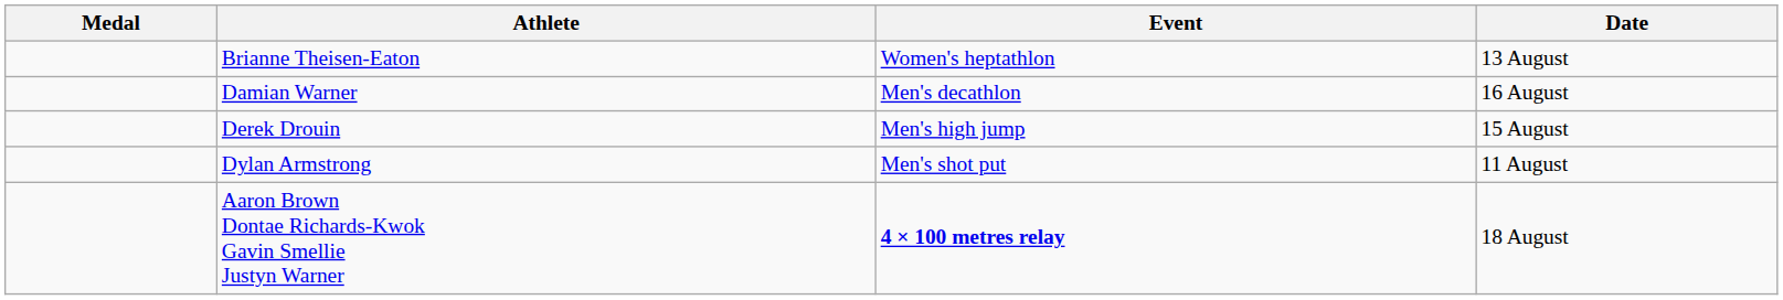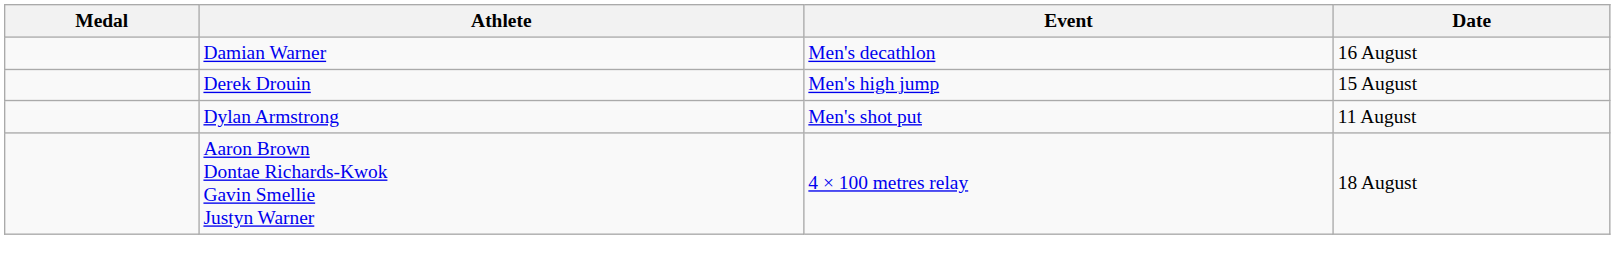- row: Brianne Theisen-Eaton | Women's heptathlon | 13 August
Aaron Brown Dontae Richards-Kwok Gavin Smellie Justyn Warner | Event: bold -> normal
